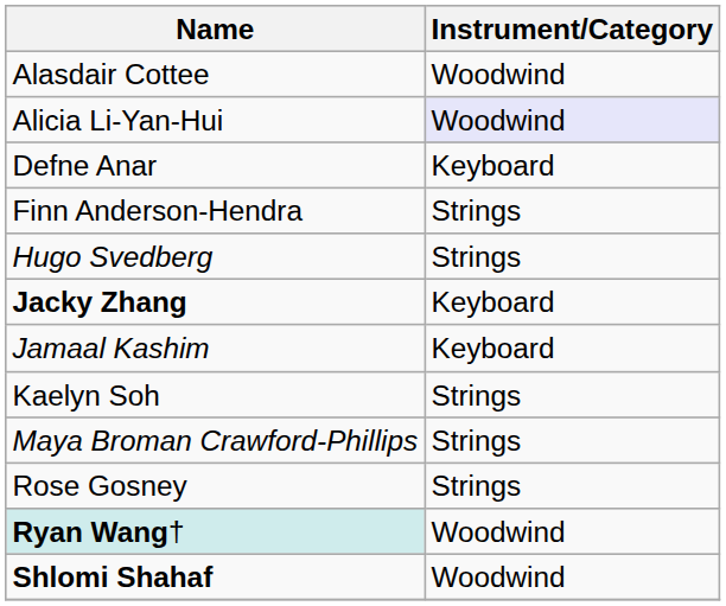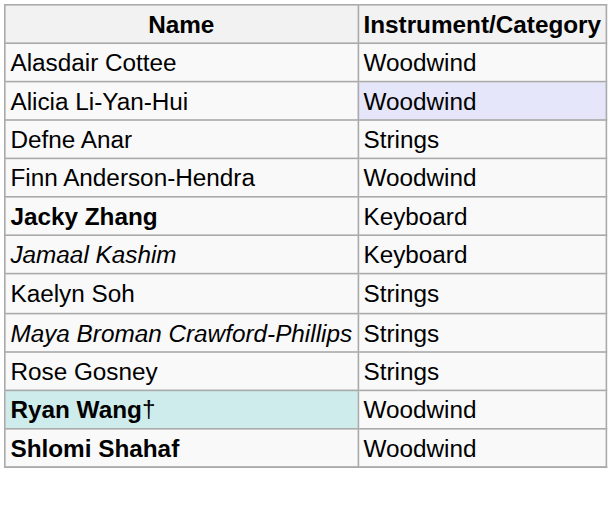Defne Anar | Instrument/Category: Keyboard -> Strings
Finn Anderson-Hendra | Instrument/Category: Strings -> Woodwind
- row: Hugo Svedberg | Strings
